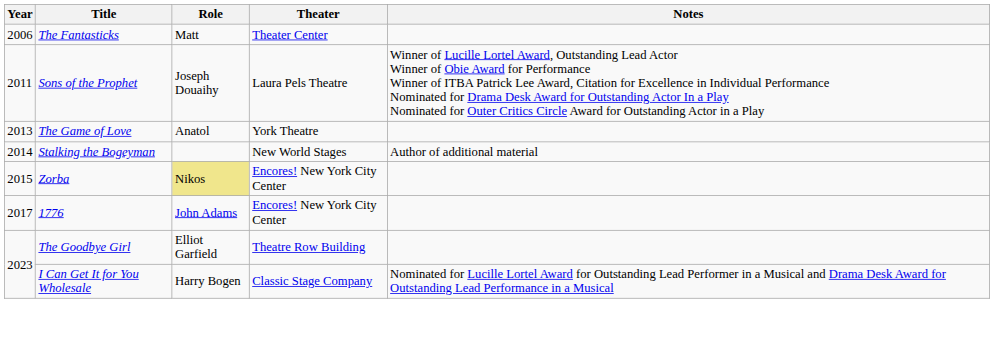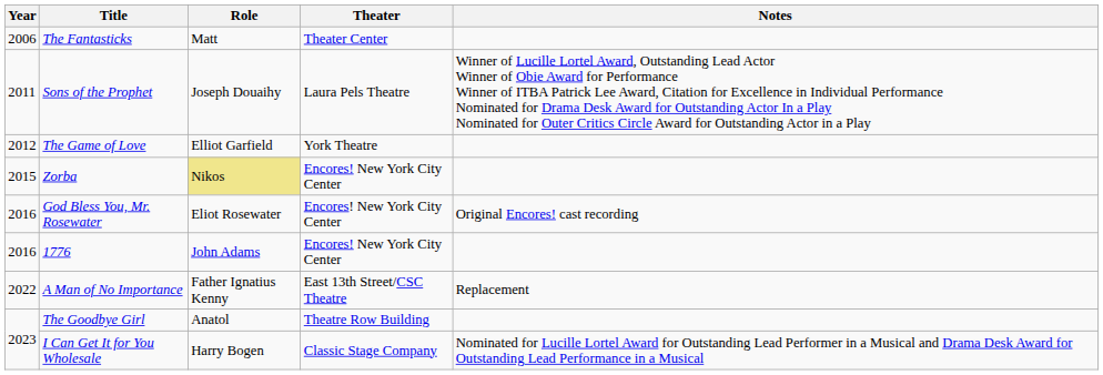The Game of Love | Year: 2013 -> 2012
The Game of Love | Role: Anatol -> Elliot Garfield
- row: 2014 | Stalking the Bogeyman | New World Stages | Author of additional material
+ row: 2016 | God Bless You, Mr. Rosewater | Eliot Rosewater | Encores! New York City Center | Original Encores! cast recording
1776 | Year: 2017 -> 2016
+ row: 2022 | A Man of No Importance | Father Ignatius Kenny | East 13th Street/CSC Theatre | Replacement
The Goodbye Girl | Role: Elliot Garfield -> Anatol
